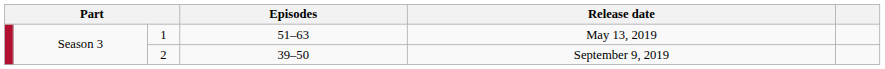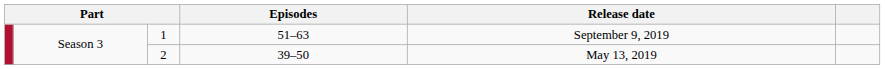1 | Release date: May 13, 2019 -> September 9, 2019
2 | Release date: September 9, 2019 -> May 13, 2019
